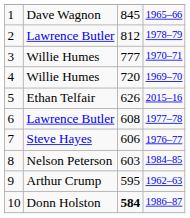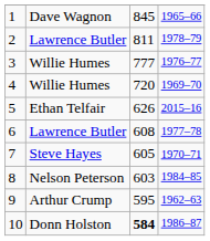2 | column 3: 812 -> 811
3 | column 4: 1970–71 -> 1976–77
7 | column 3: 606 -> 605
7 | column 4: 1976–77 -> 1970–71
